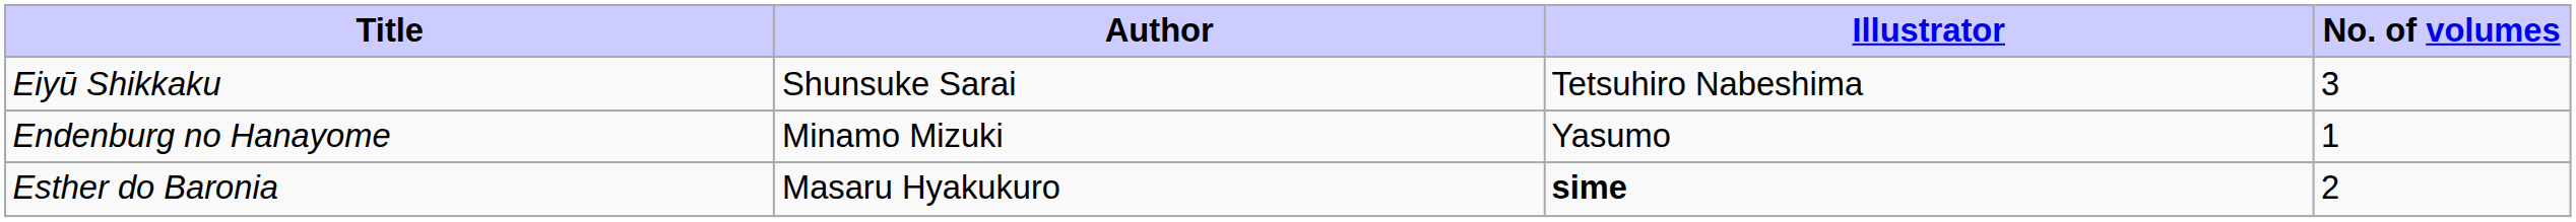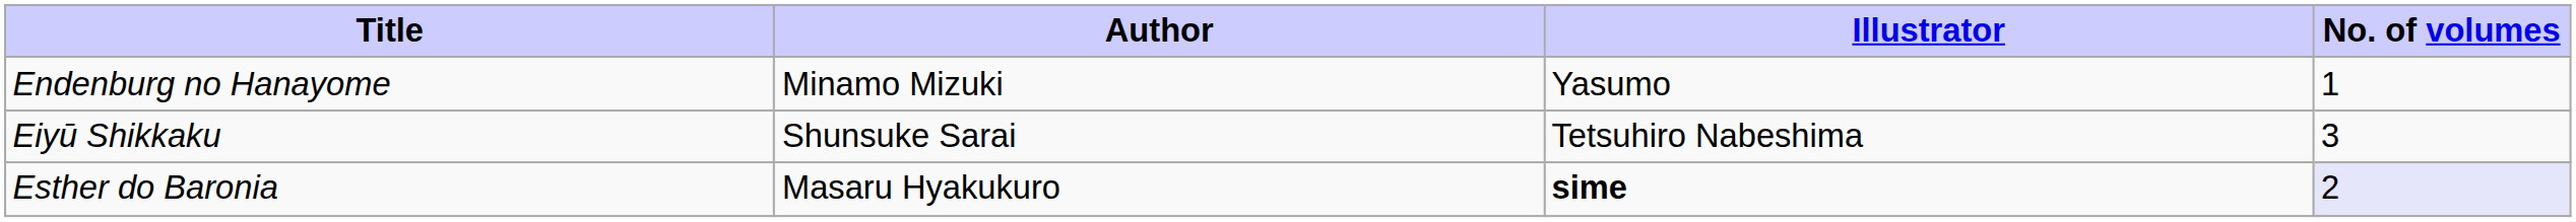rows swapped: Eiyū Shikkaku <-> Endenburg no Hanayome
Esther do Baronia | No. of volumes: no background -> lavender background
